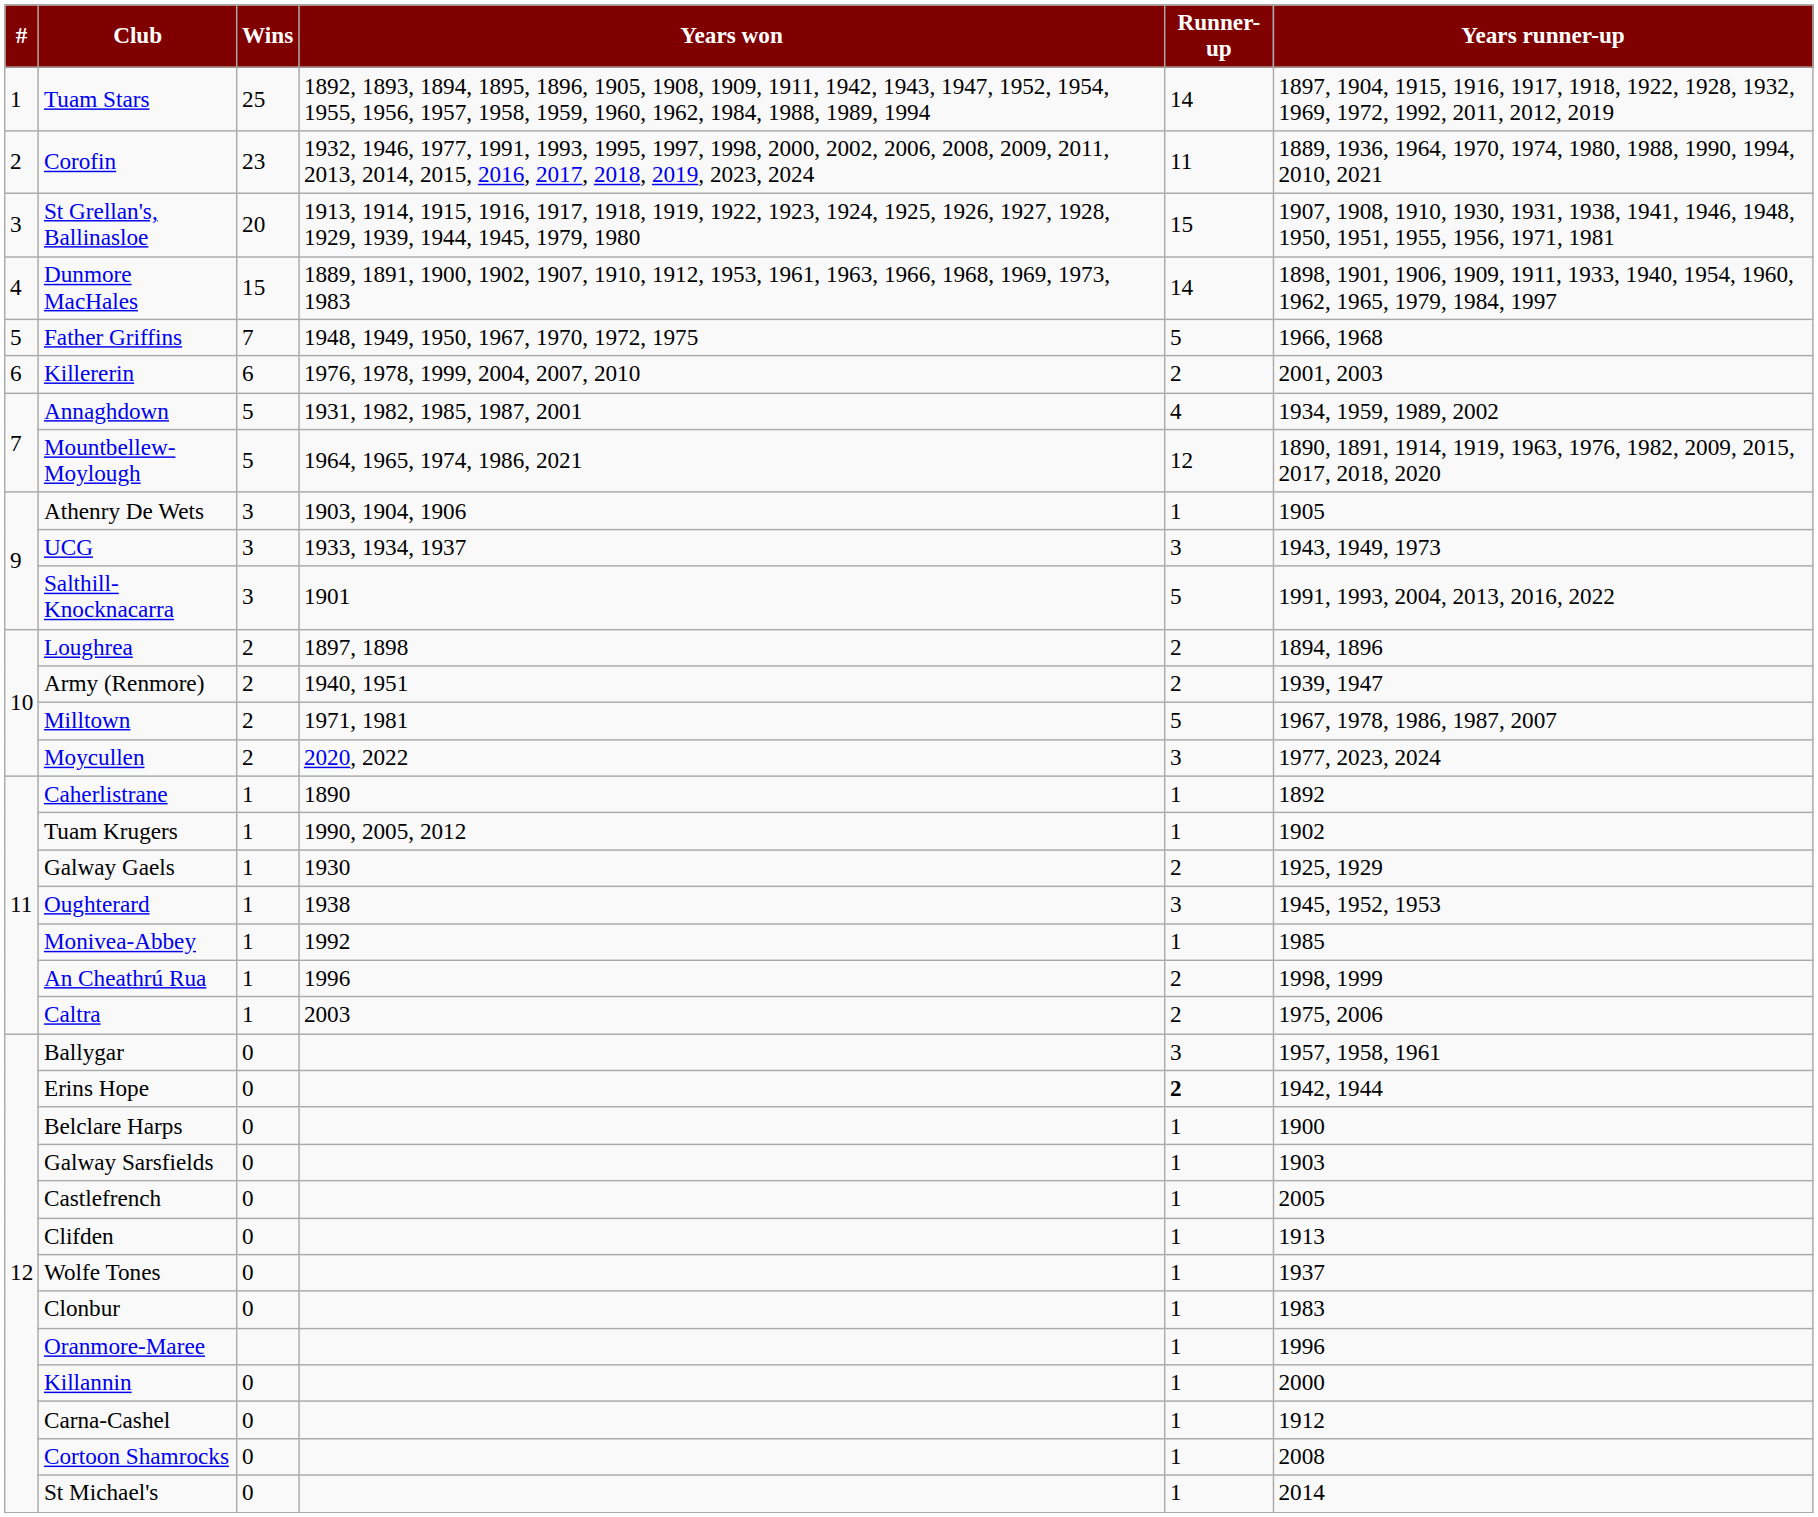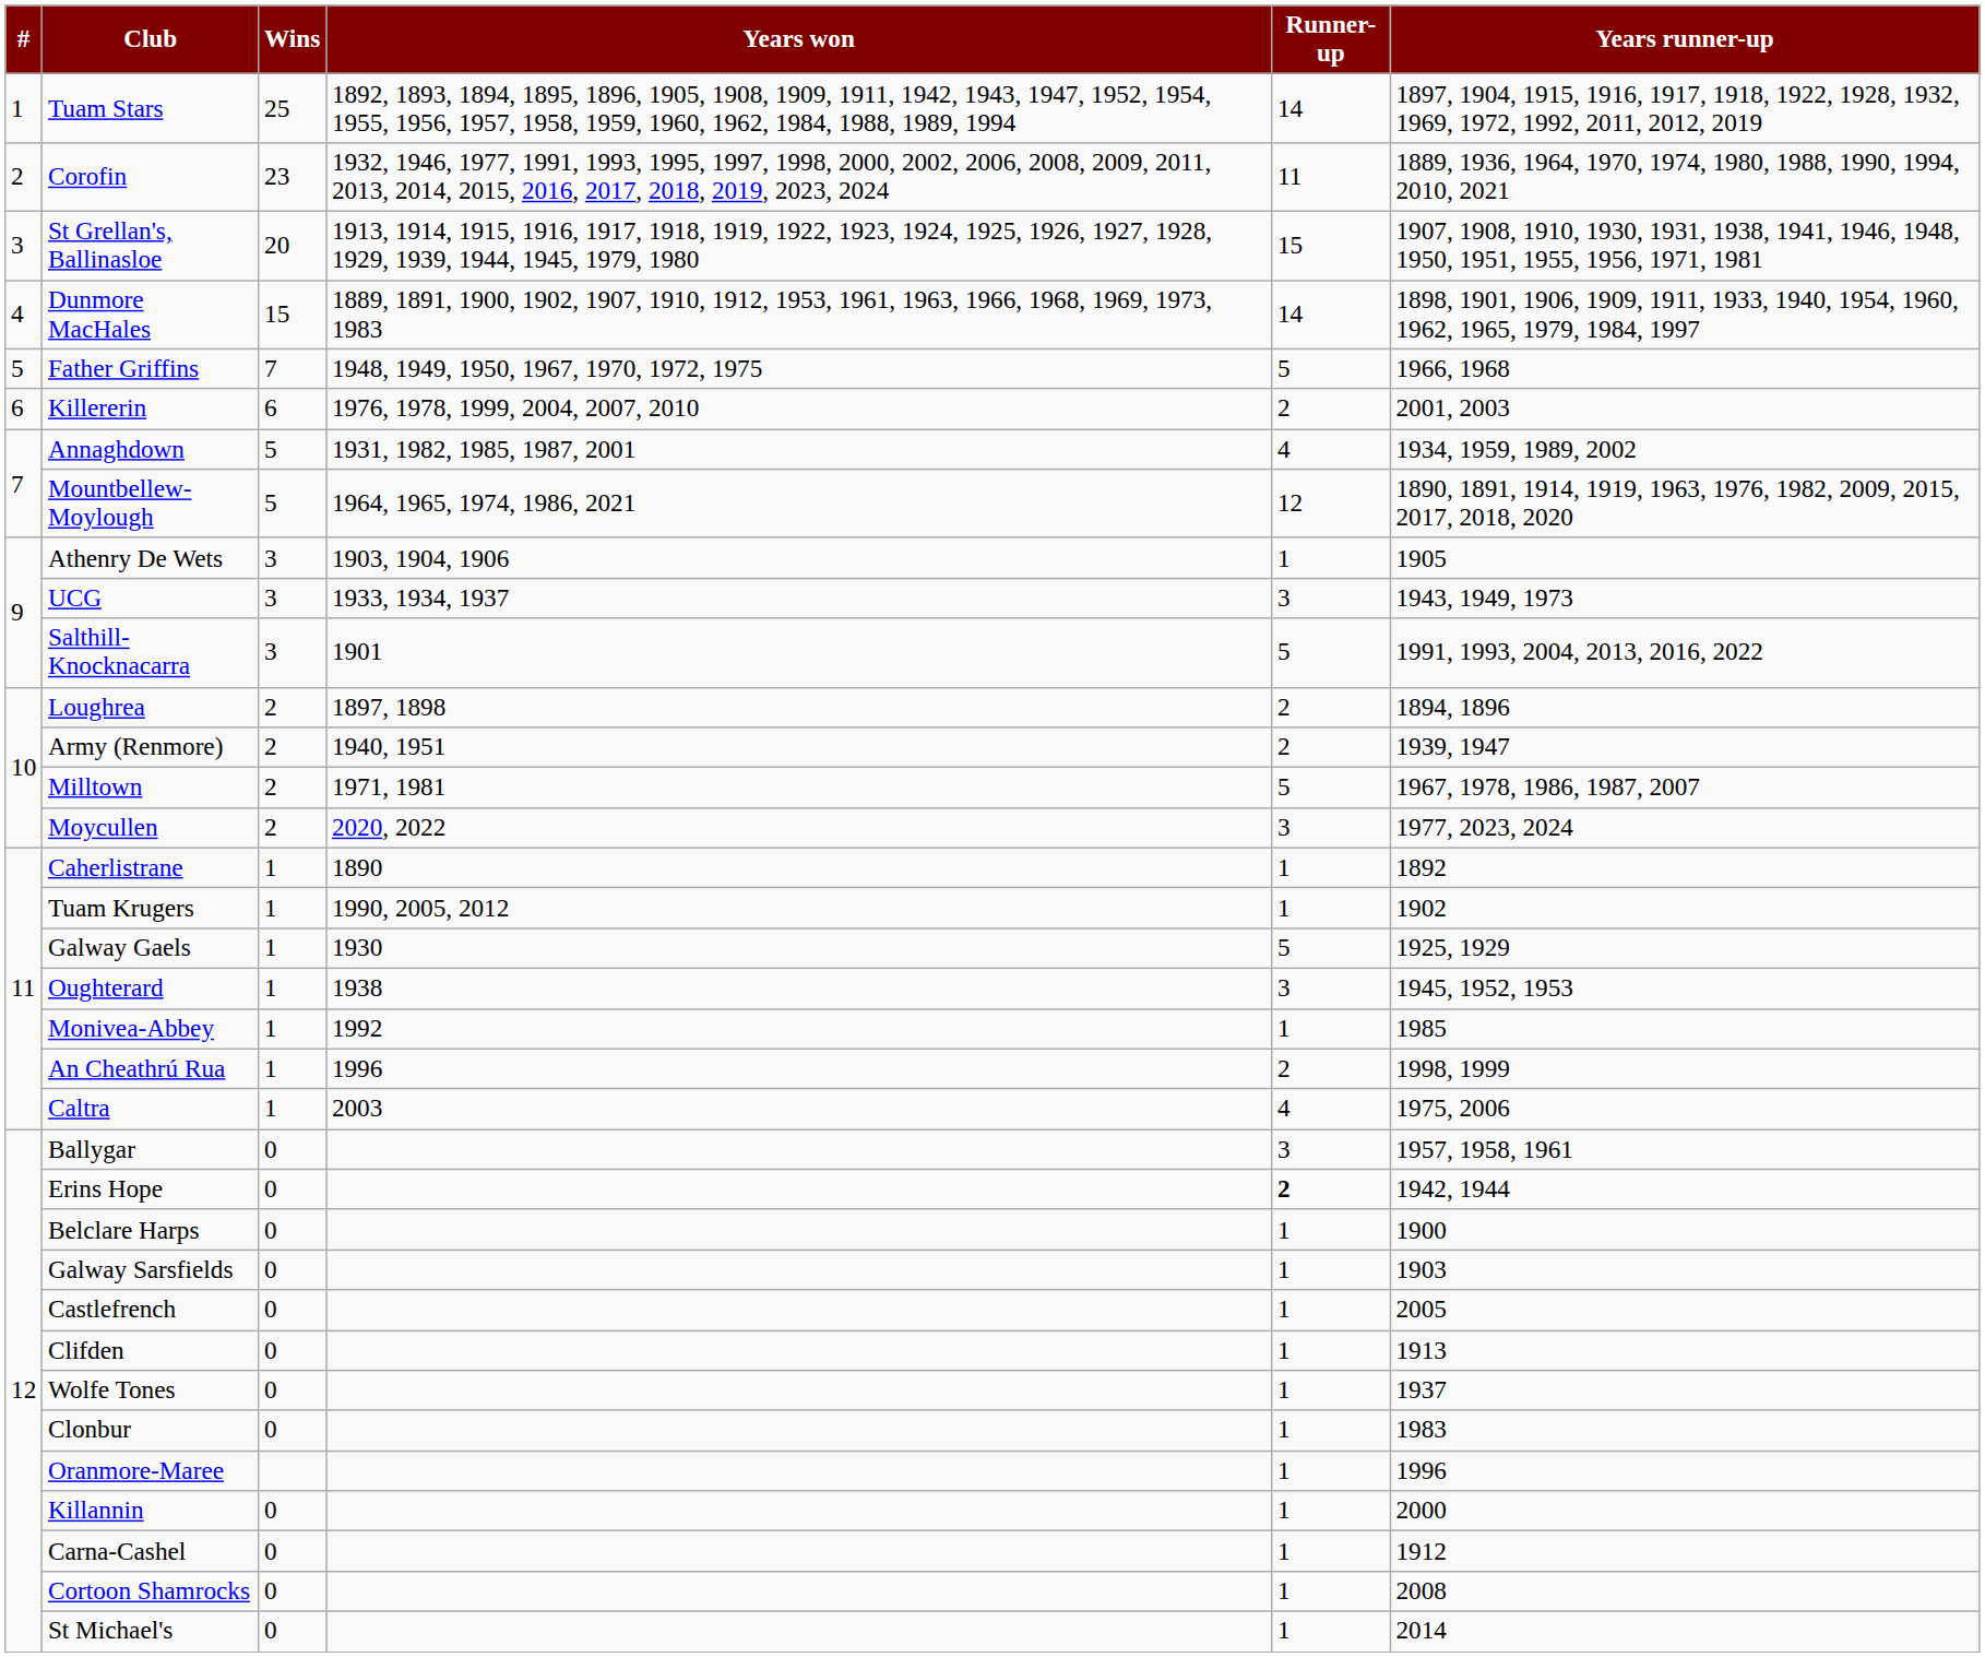Galway Gaels | Runner-up: 2 -> 5
Caltra | Runner-up: 2 -> 4
